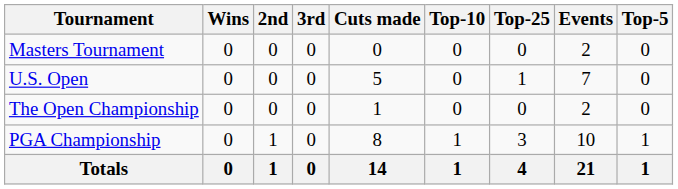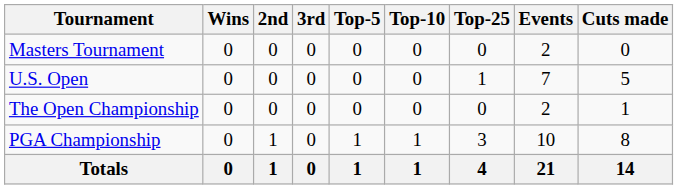columns swapped: Top-5 <-> Cuts made
